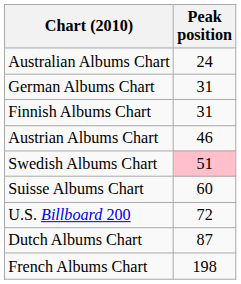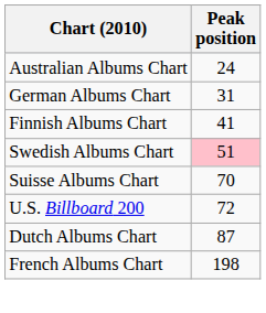Finnish Albums Chart | Peak position: 31 -> 41
- row: Austrian Albums Chart | 46
Suisse Albums Chart | Peak position: 60 -> 70
